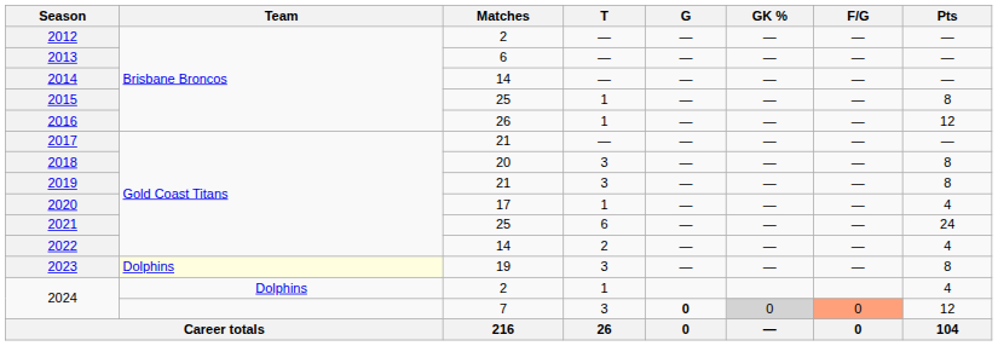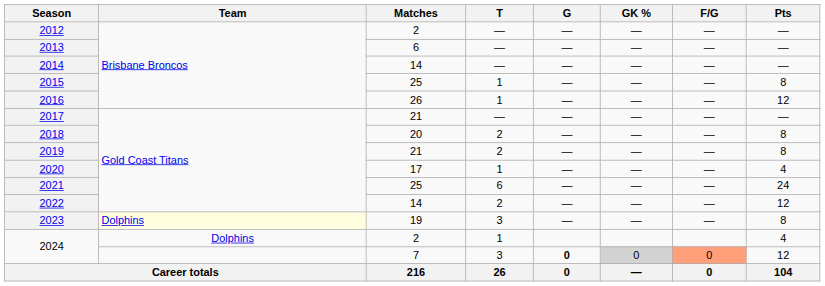2018 | T: 3 -> 2
2019 | T: 3 -> 2
2022 | Pts: 4 -> 12
